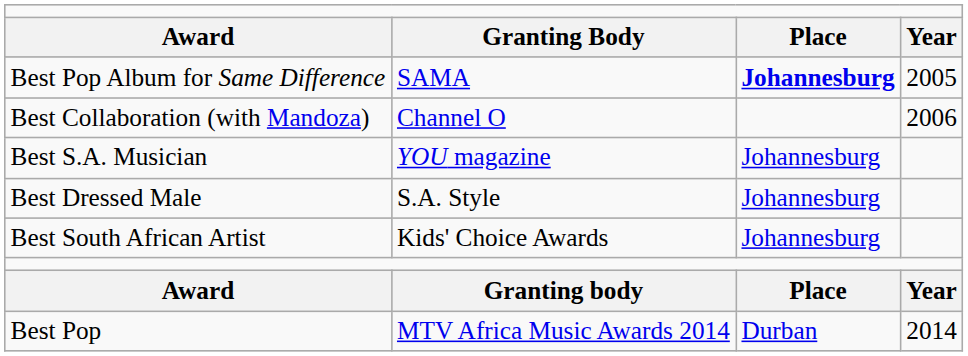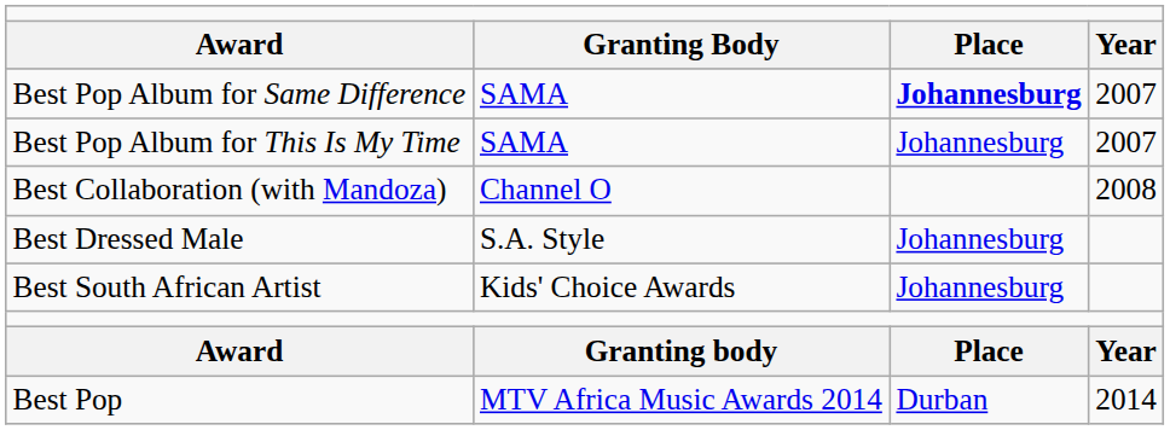Best Pop Album for Same Difference | column 4: 2005 -> 2007
+ row: Best Pop Album for This Is My Time | SAMA | Johannesburg | 2007
Best Collaboration (with Mandoza) | column 4: 2006 -> 2008
- row: Best S.A. Musician | YOU magazine | Johannesburg
